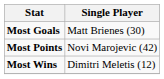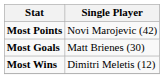rows swapped: Most Points <-> Most Goals
